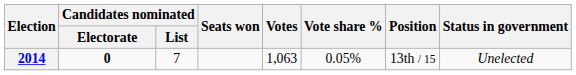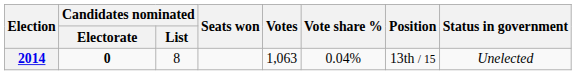2014 | Candidates nominated / List: 7 -> 8
2014 | Vote share %: 0.05% -> 0.04%
